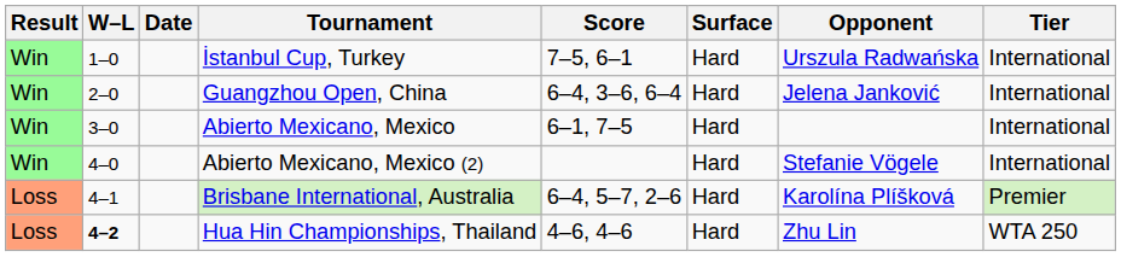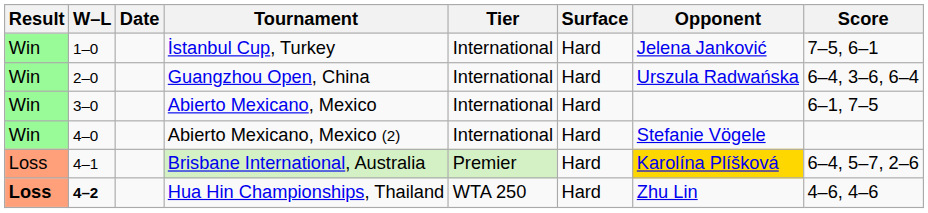columns swapped: Tier <-> Score
İstanbul Cup, Turkey | Opponent: Urszula Radwańska -> Jelena Janković
Guangzhou Open, China | Opponent: Jelena Janković -> Urszula Radwańska
Brisbane International, Australia | Opponent: no background -> gold background
Hua Hin Championships, Thailand | Result: normal -> bold
